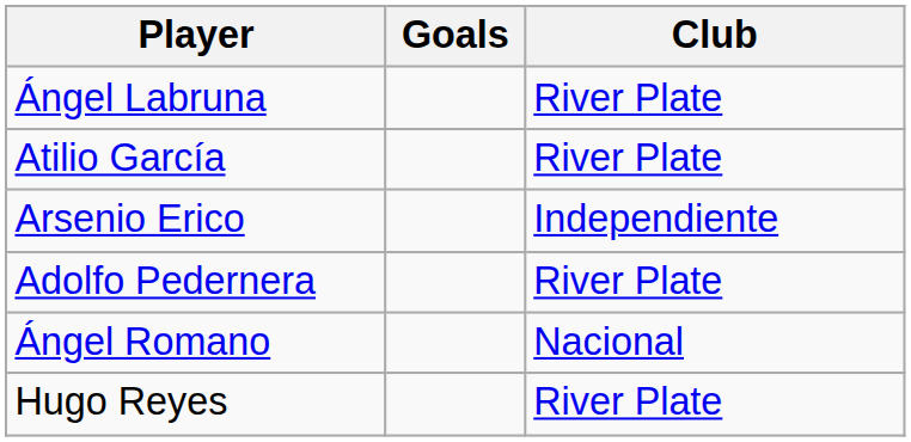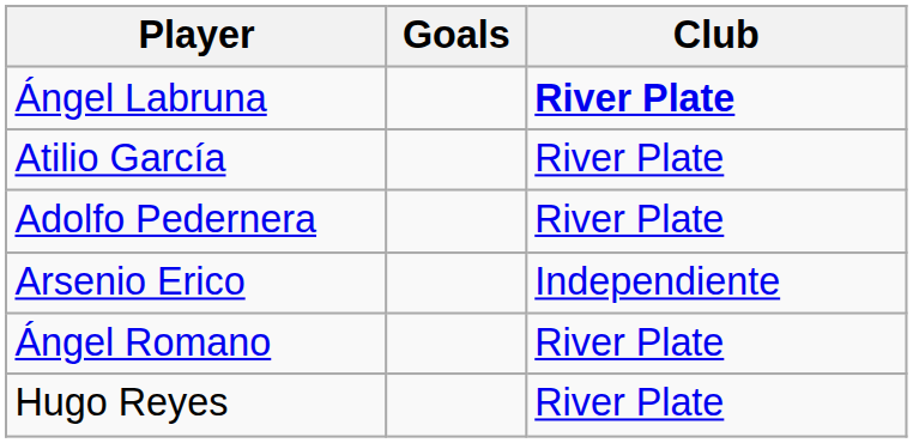Ángel Labruna | Club: normal -> bold
rows swapped: Adolfo Pedernera <-> Arsenio Erico
Ángel Romano | Club: Nacional -> River Plate
